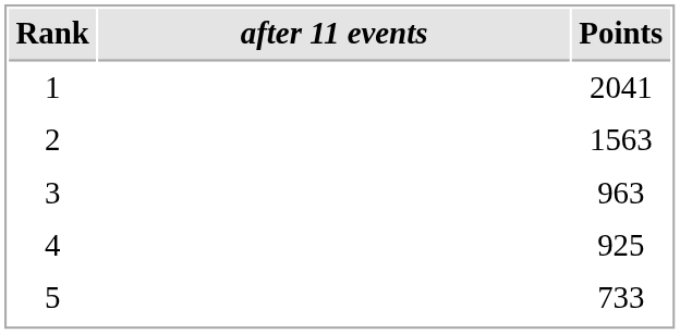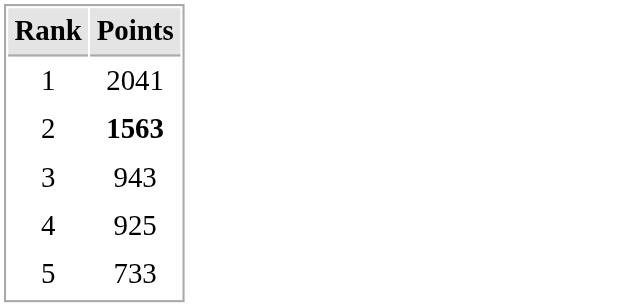- column: after 11 events
2 | Points: normal -> bold
3 | Points: 963 -> 943
